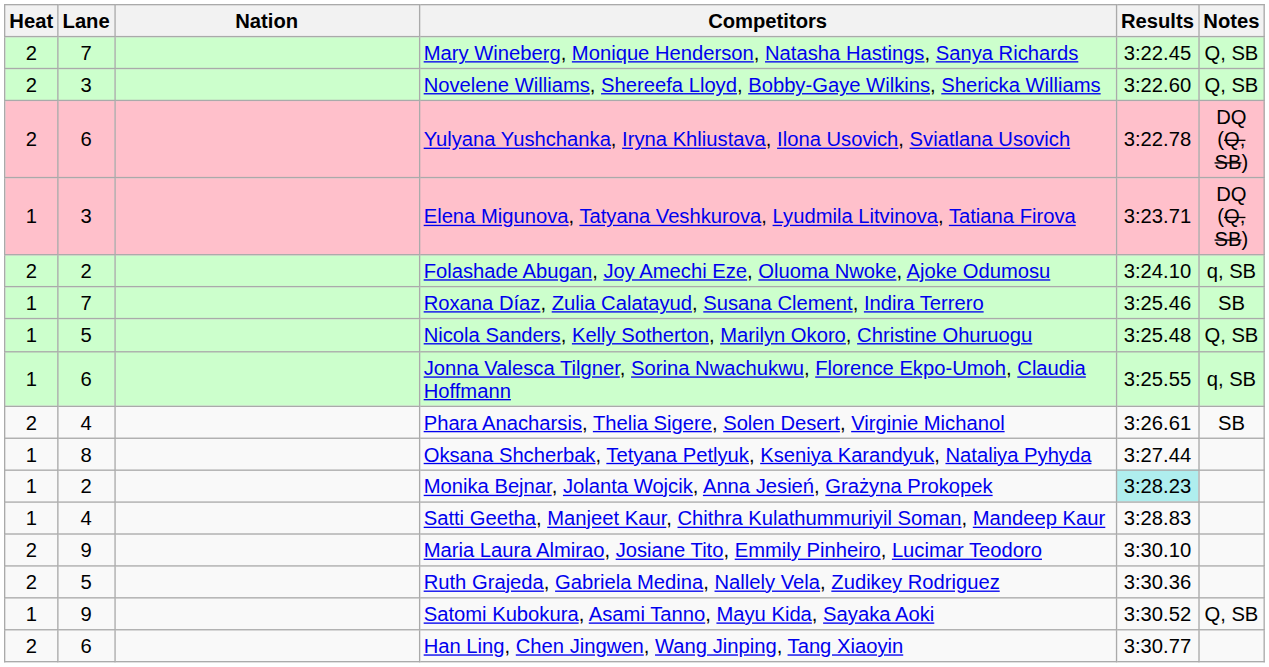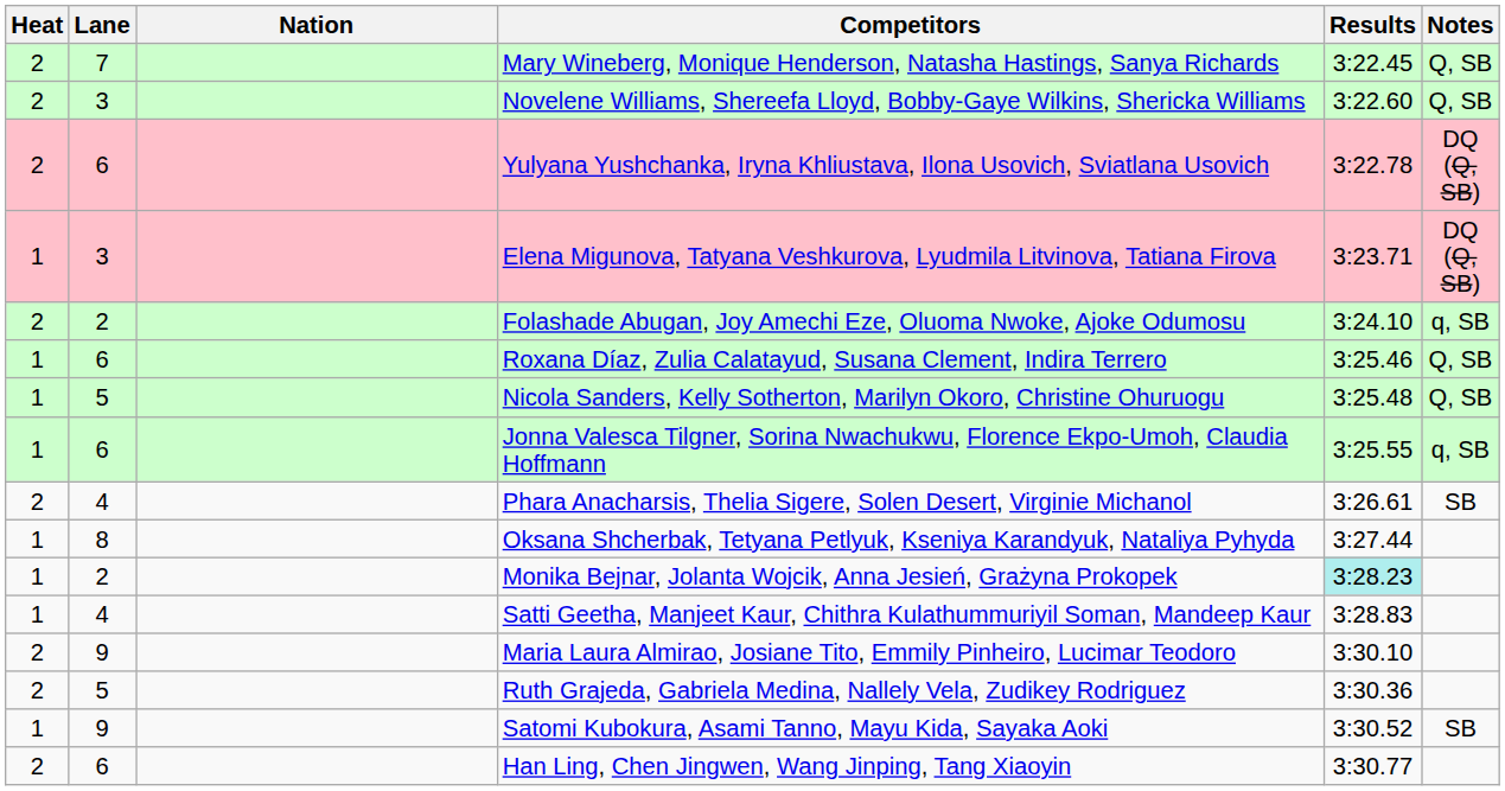Roxana Díaz, Zulia Calatayud, Susana Clement, Indira Terrero | Lane: 7 -> 6
Roxana Díaz, Zulia Calatayud, Susana Clement, Indira Terrero | Notes: SB -> Q, SB
Satomi Kubokura, Asami Tanno, Mayu Kida, Sayaka Aoki | Notes: Q, SB -> SB
